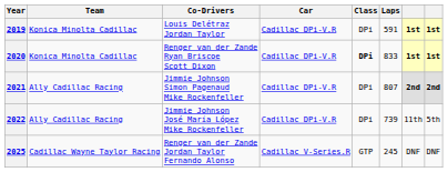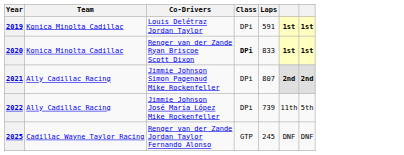- column: Car | Cadillac DPi-V.R | Cadillac DPi-V.R | Cadillac DPi-V.R | Cadillac DPi-V.R | Cadillac V-Series.R
